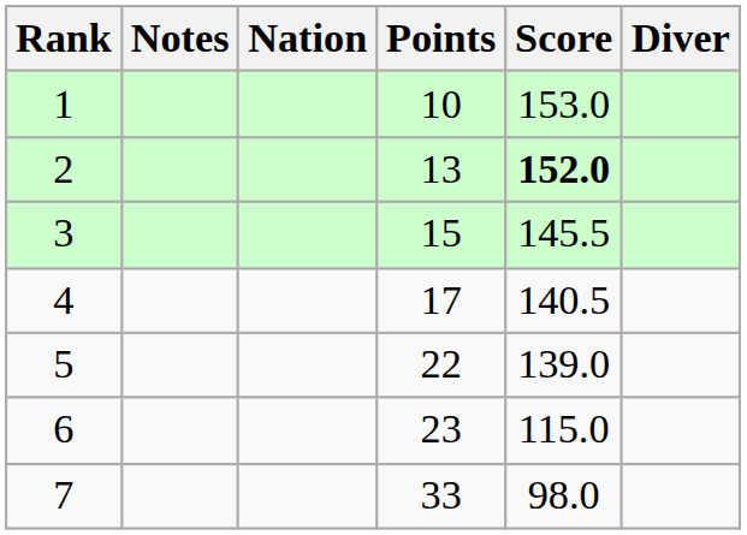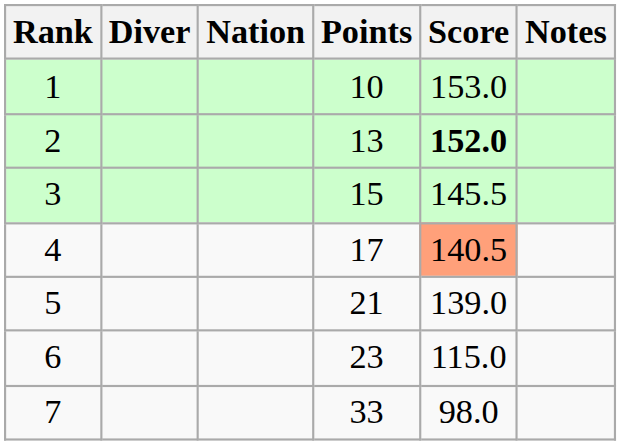columns swapped: Diver <-> Notes
4 | Score: no background -> lightsalmon background
5 | Points: 22 -> 21
